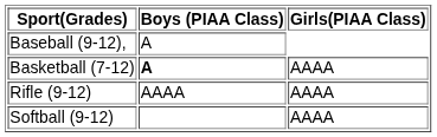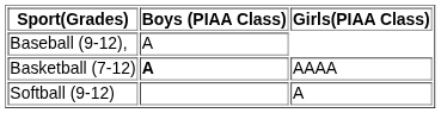- row: Rifle (9-12) | AAAA | AAAA
Softball (9-12) | Girls(PIAA Class): AAAA -> A
